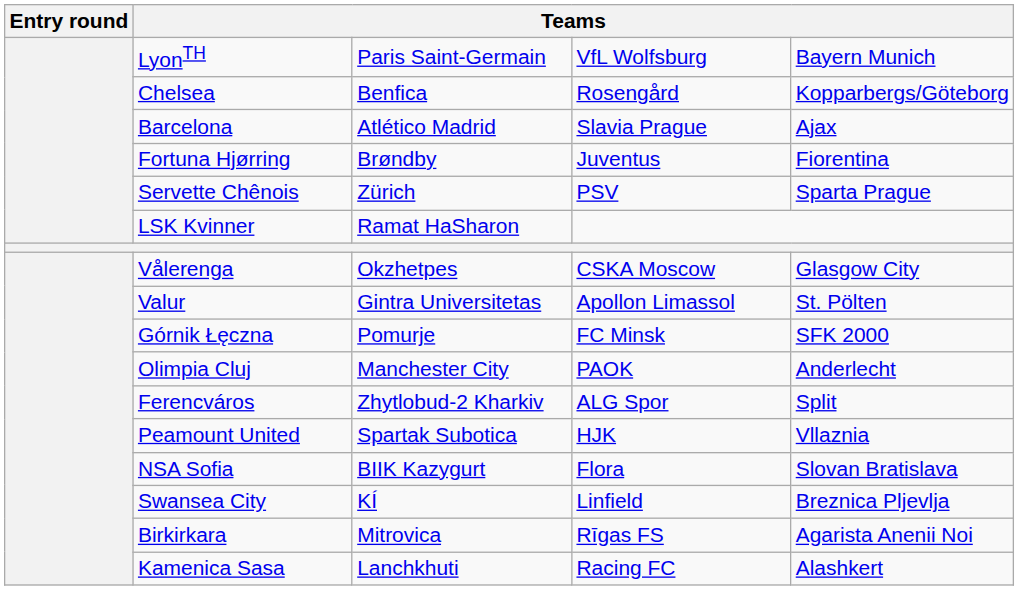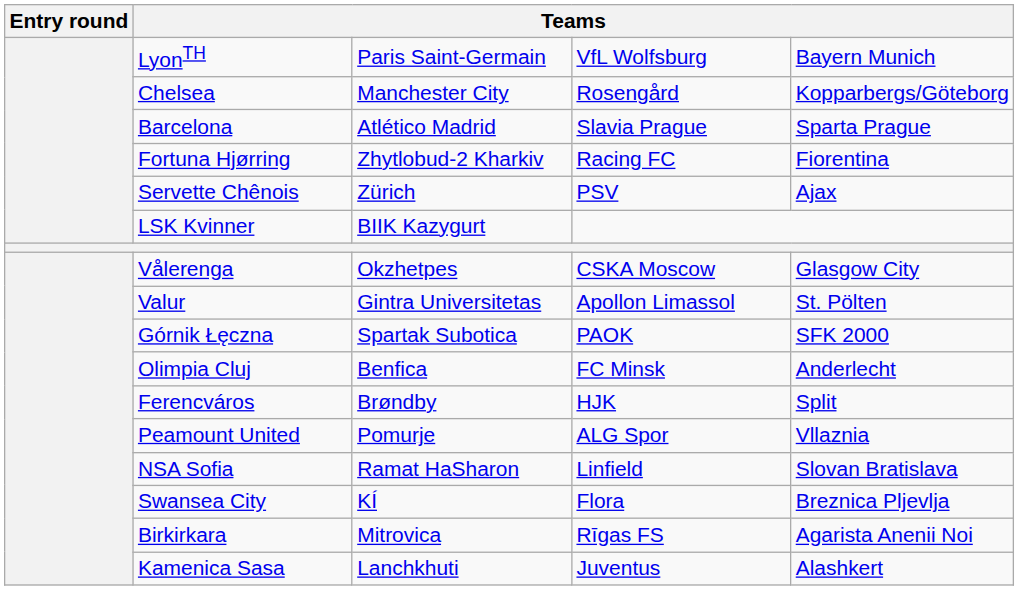Chelsea | column 3: Benfica -> Manchester City
Barcelona | column 5: Ajax -> Sparta Prague
Fortuna Hjørring | column 3: Brøndby -> Zhytlobud-2 Kharkiv
Fortuna Hjørring | column 4: Juventus -> Racing FC
Servette Chênois | column 5: Sparta Prague -> Ajax
LSK Kvinner | column 3: Ramat HaSharon -> BIIK Kazygurt
Górnik Łęczna | column 3: Pomurje -> Spartak Subotica
Górnik Łęczna | column 4: FC Minsk -> PAOK
Olimpia Cluj | column 3: Manchester City -> Benfica
Olimpia Cluj | column 4: PAOK -> FC Minsk
Ferencváros | column 3: Zhytlobud-2 Kharkiv -> Brøndby
Ferencváros | column 4: ALG Spor -> HJK
Peamount United | column 3: Spartak Subotica -> Pomurje
Peamount United | column 4: HJK -> ALG Spor
NSA Sofia | column 3: BIIK Kazygurt -> Ramat HaSharon
NSA Sofia | column 4: Flora -> Linfield
Swansea City | column 4: Linfield -> Flora
Kamenica Sasa | column 4: Racing FC -> Juventus
